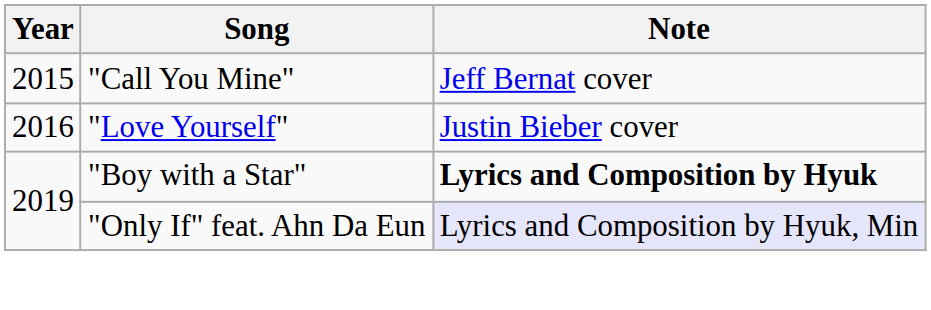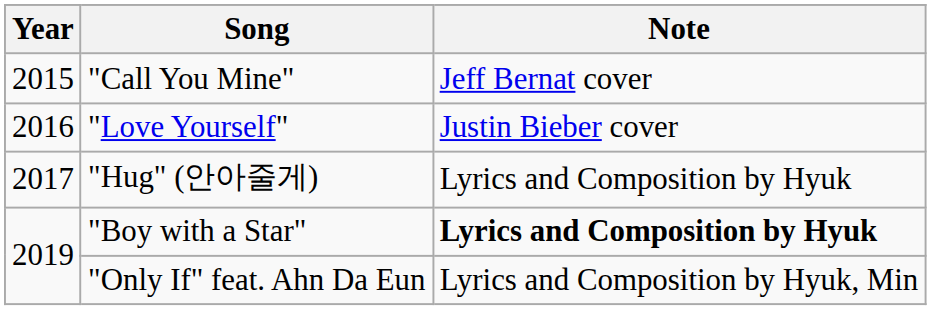+ row: 2017 | "Hug" (안아줄게) | Lyrics and Composition by Hyuk
"Only If" feat. Ahn Da Eun | Note: lavender background -> no background
